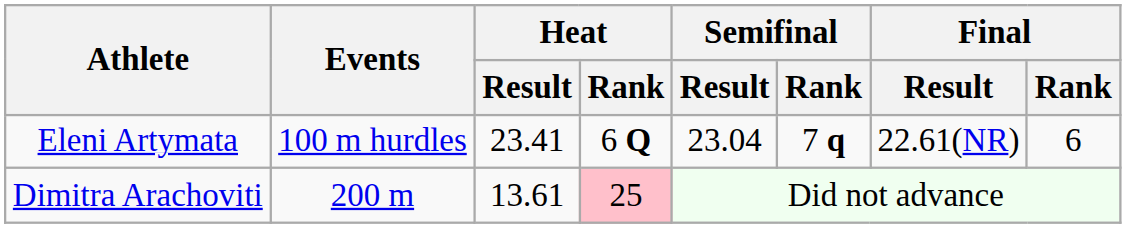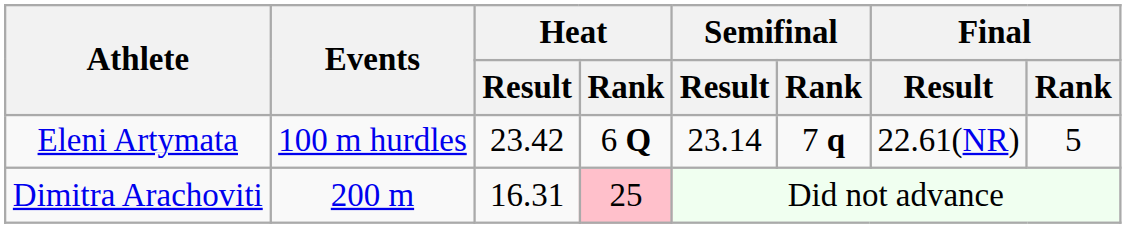Eleni Artymata | Heat / Result: 23.41 -> 23.42
Eleni Artymata | Semifinal / Result: 23.04 -> 23.14
Eleni Artymata | Final / Rank: 6 -> 5
Dimitra Arachoviti | Heat / Result: 13.61 -> 16.31
